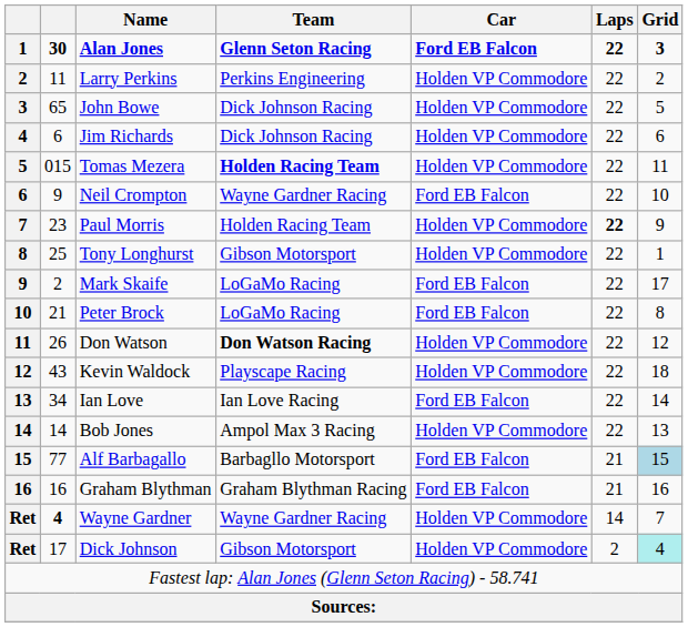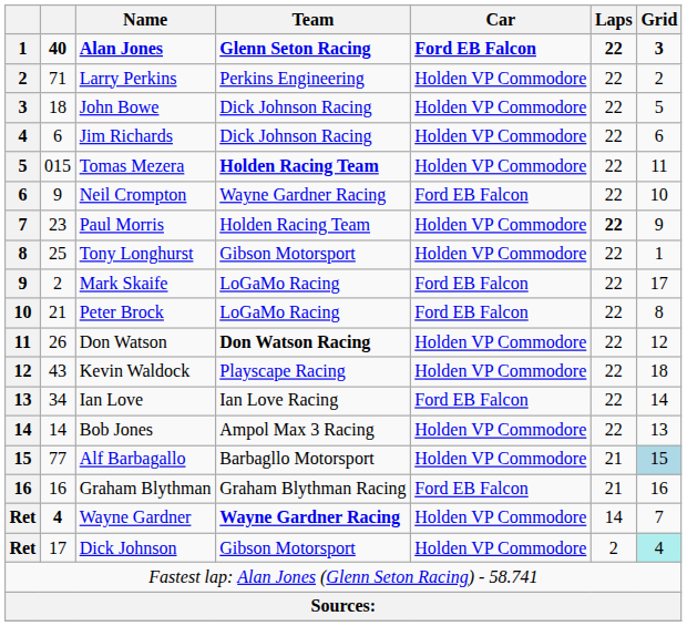Alan Jones | column 2: 30 -> 40
Larry Perkins | column 2: 11 -> 71
John Bowe | column 2: 65 -> 18
Alf Barbagallo | Car: Ford EB Falcon -> Holden VP Commodore
Wayne Gardner | Team: normal -> bold
